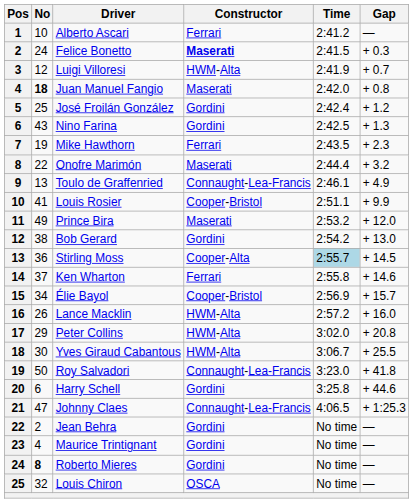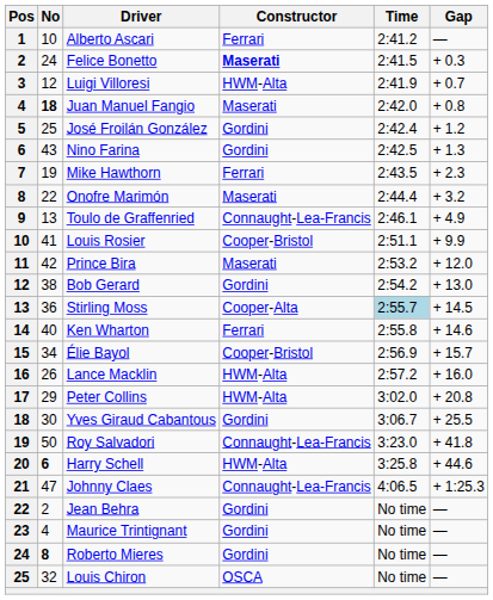Prince Bira | No: 49 -> 42
Ken Wharton | No: 37 -> 40
Yves Giraud Cabantous | Constructor: HWM-Alta -> Gordini
Harry Schell | No: normal -> bold
Harry Schell | Constructor: Gordini -> HWM-Alta
